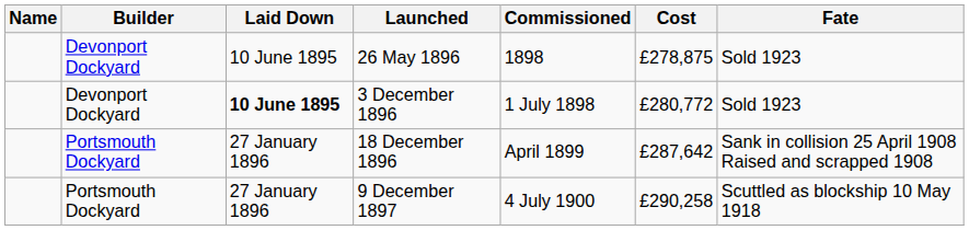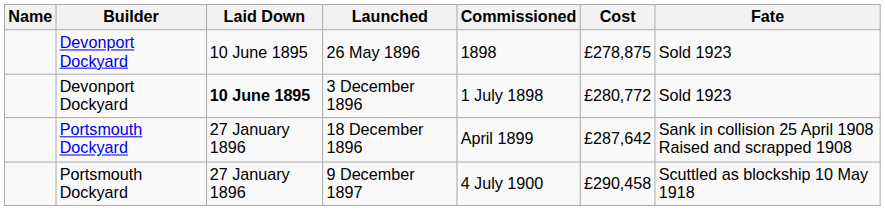9 December 1897 | Cost: £290,258 -> £290,458
